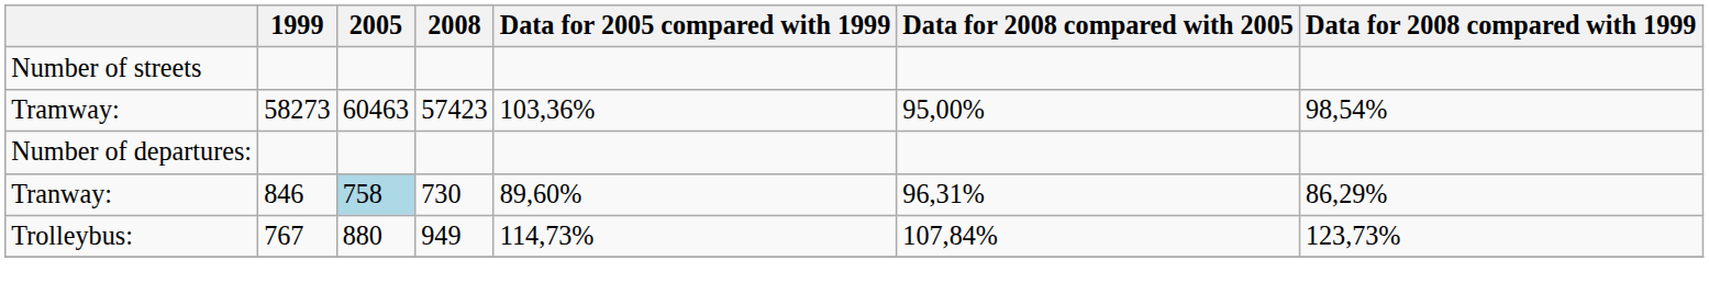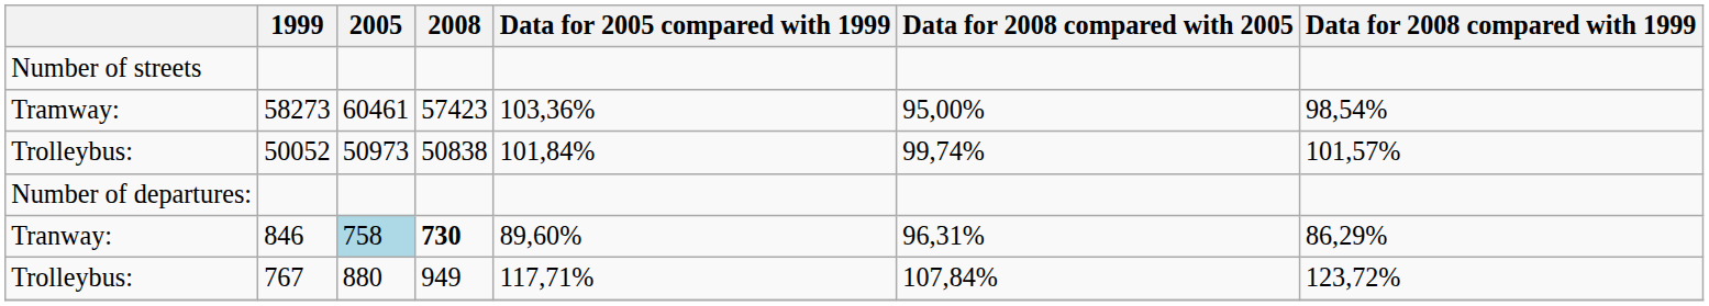Tramway: | 2005: 60463 -> 60461
+ row: Trolleybus: | 50052 | 50973 | 50838 | 101,84% | 99,74% | 101,57%
Tranway: | 2008: normal -> bold
Trolleybus: / 767 | Data for 2005 compared with 1999: 114,73% -> 117,71%
Trolleybus: / 767 | Data for 2008 compared with 1999: 123,73% -> 123,72%
